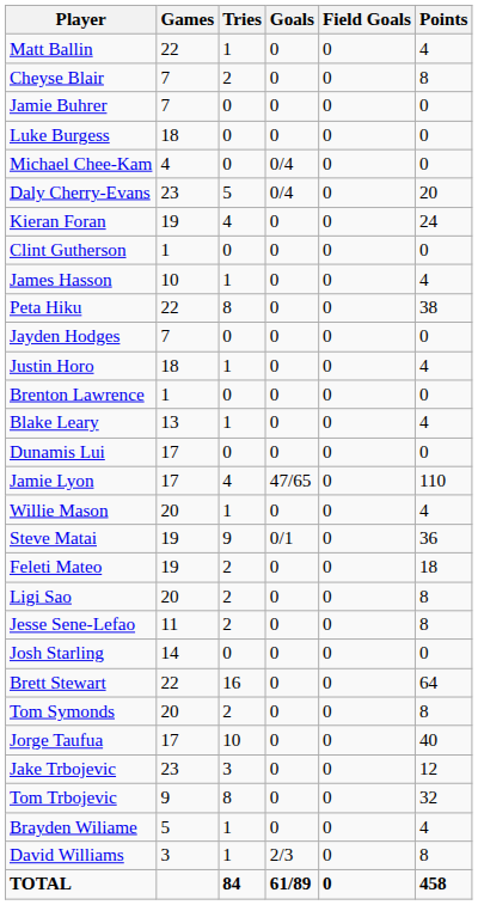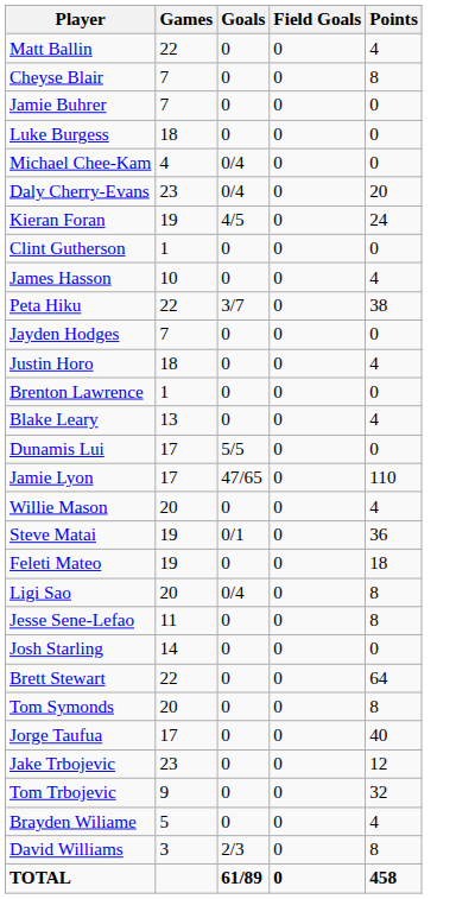- column: Tries | 1 | 2 | 0 | 0 | 0 | 5 | 4 | 0 | 1 | 8 | 0 | 1 | 0 | 1 | 0 | 4 | 1 | 9 | 2 | 2 | 2 | 0 | 16 | 2 | 10 | 3 | 8 | 1 | 1 | 84
Kieran Foran | Goals: 0 -> 4/5
Peta Hiku | Goals: 0 -> 3/7
Dunamis Lui | Goals: 0 -> 5/5
Ligi Sao | Goals: 0 -> 0/4
